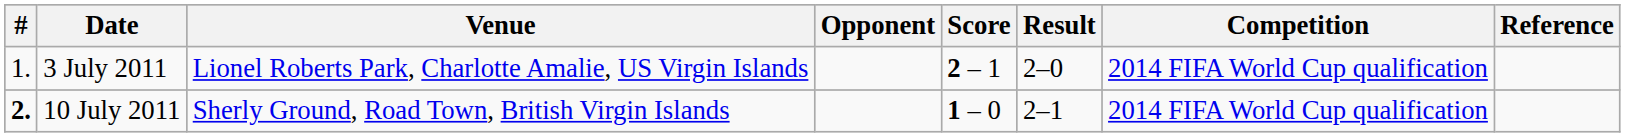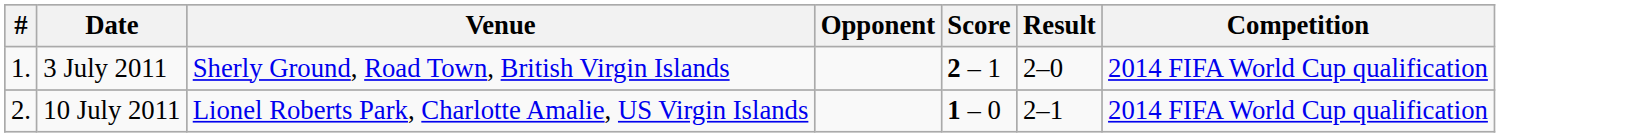- column: Reference
3 July 2011 | Venue: Lionel Roberts Park, Charlotte Amalie, US Virgin Islands -> Sherly Ground, Road Town, British Virgin Islands
10 July 2011 | #: bold -> normal
10 July 2011 | Venue: Sherly Ground, Road Town, British Virgin Islands -> Lionel Roberts Park, Charlotte Amalie, US Virgin Islands
